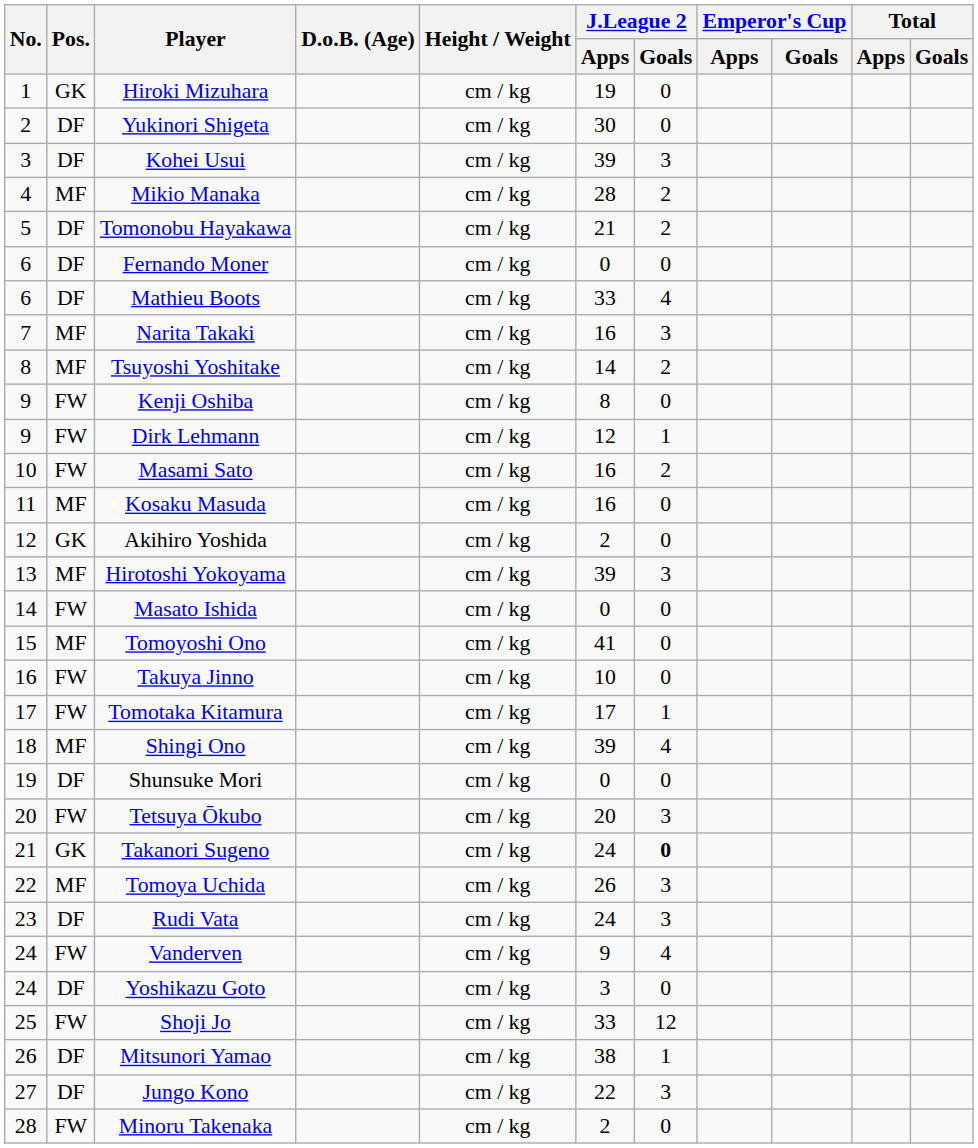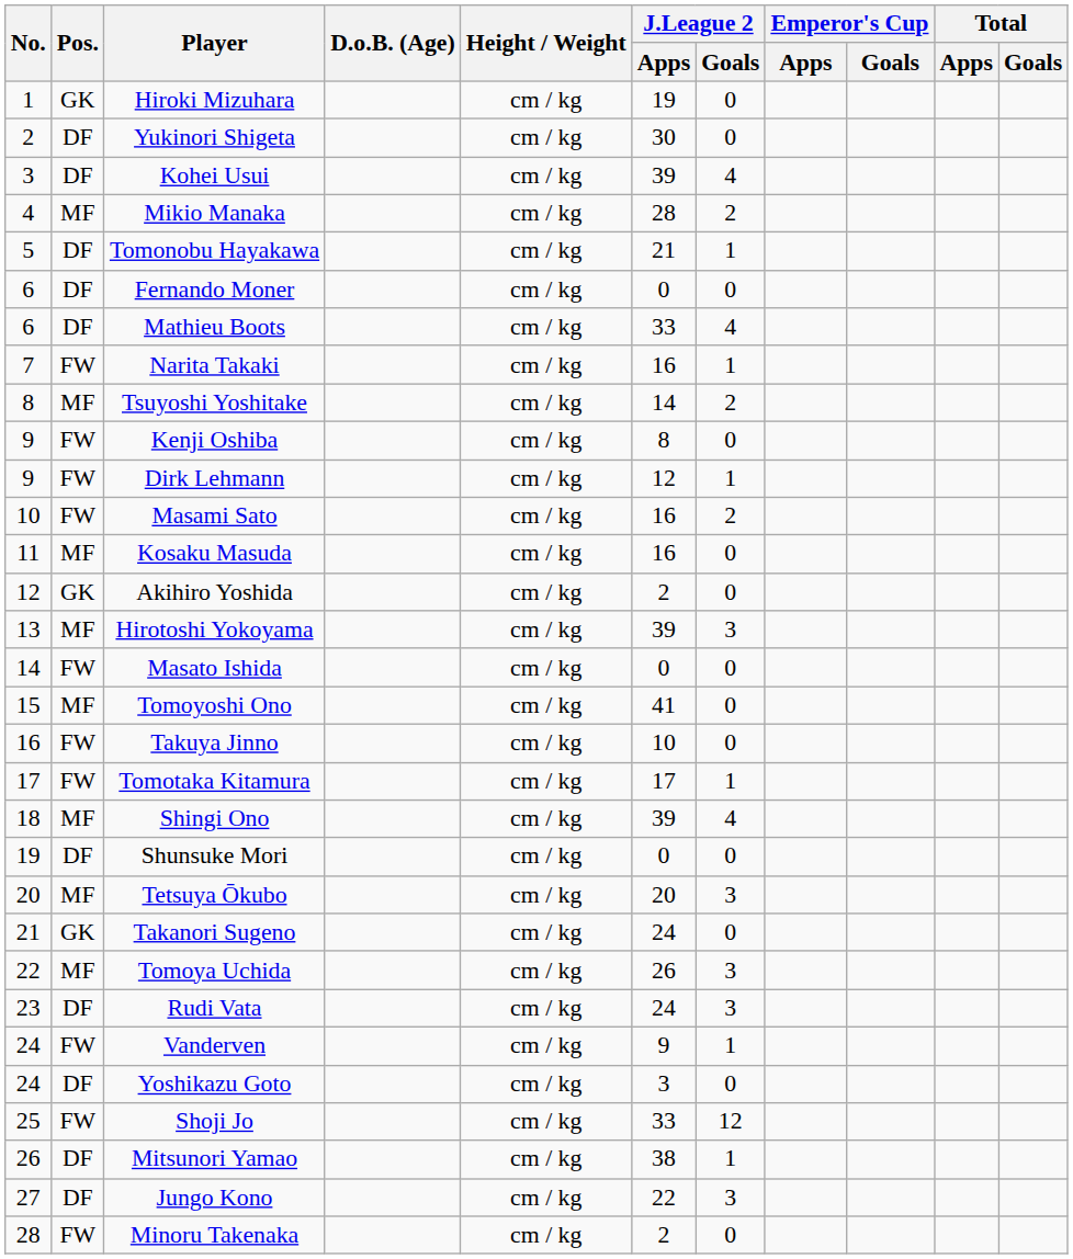Kohei Usui | J.League 2 / Goals: 3 -> 4
Tomonobu Hayakawa | J.League 2 / Goals: 2 -> 1
Narita Takaki | Pos.: MF -> FW
Narita Takaki | J.League 2 / Goals: 3 -> 1
Tetsuya Ōkubo | Pos.: FW -> MF
Takanori Sugeno | J.League 2 / Goals: bold -> normal
Vanderven | J.League 2 / Goals: 4 -> 1
